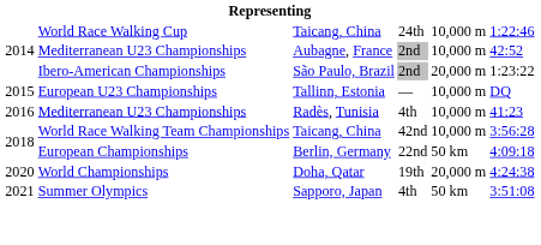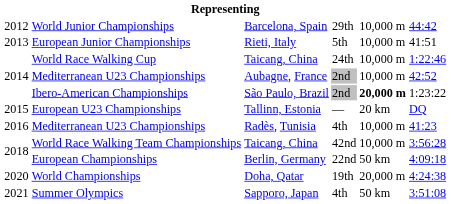+ row: 2012 | World Junior Championships | Barcelona, Spain | 29th | 10,000 m | 44:42
+ row: 2013 | European Junior Championships | Rieti, Italy | 5th | 10,000 m | 41:51
Ibero-American Championships | column 5: normal -> bold
European U23 Championships | column 5: 10,000 m -> 20 km
